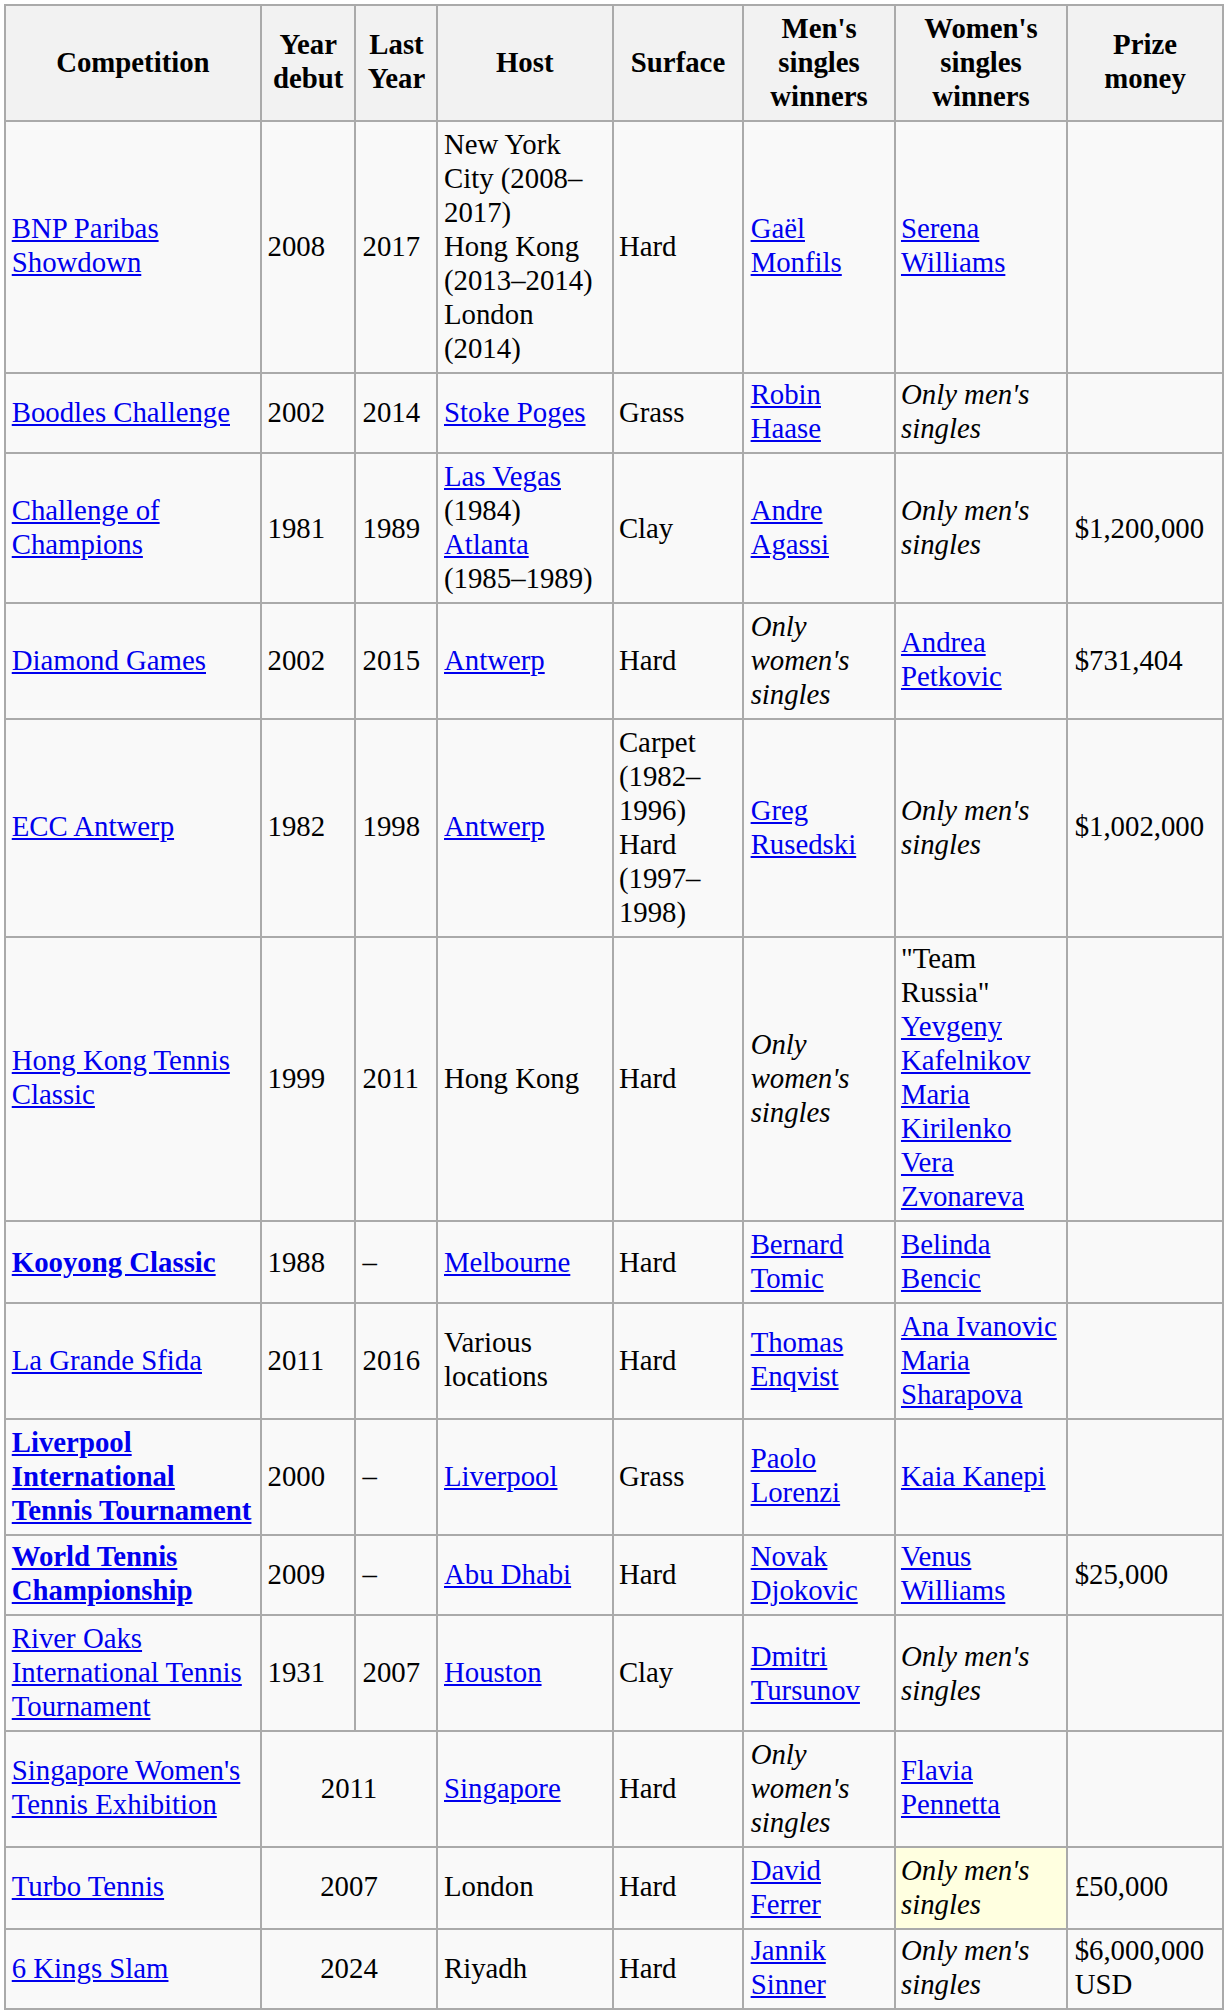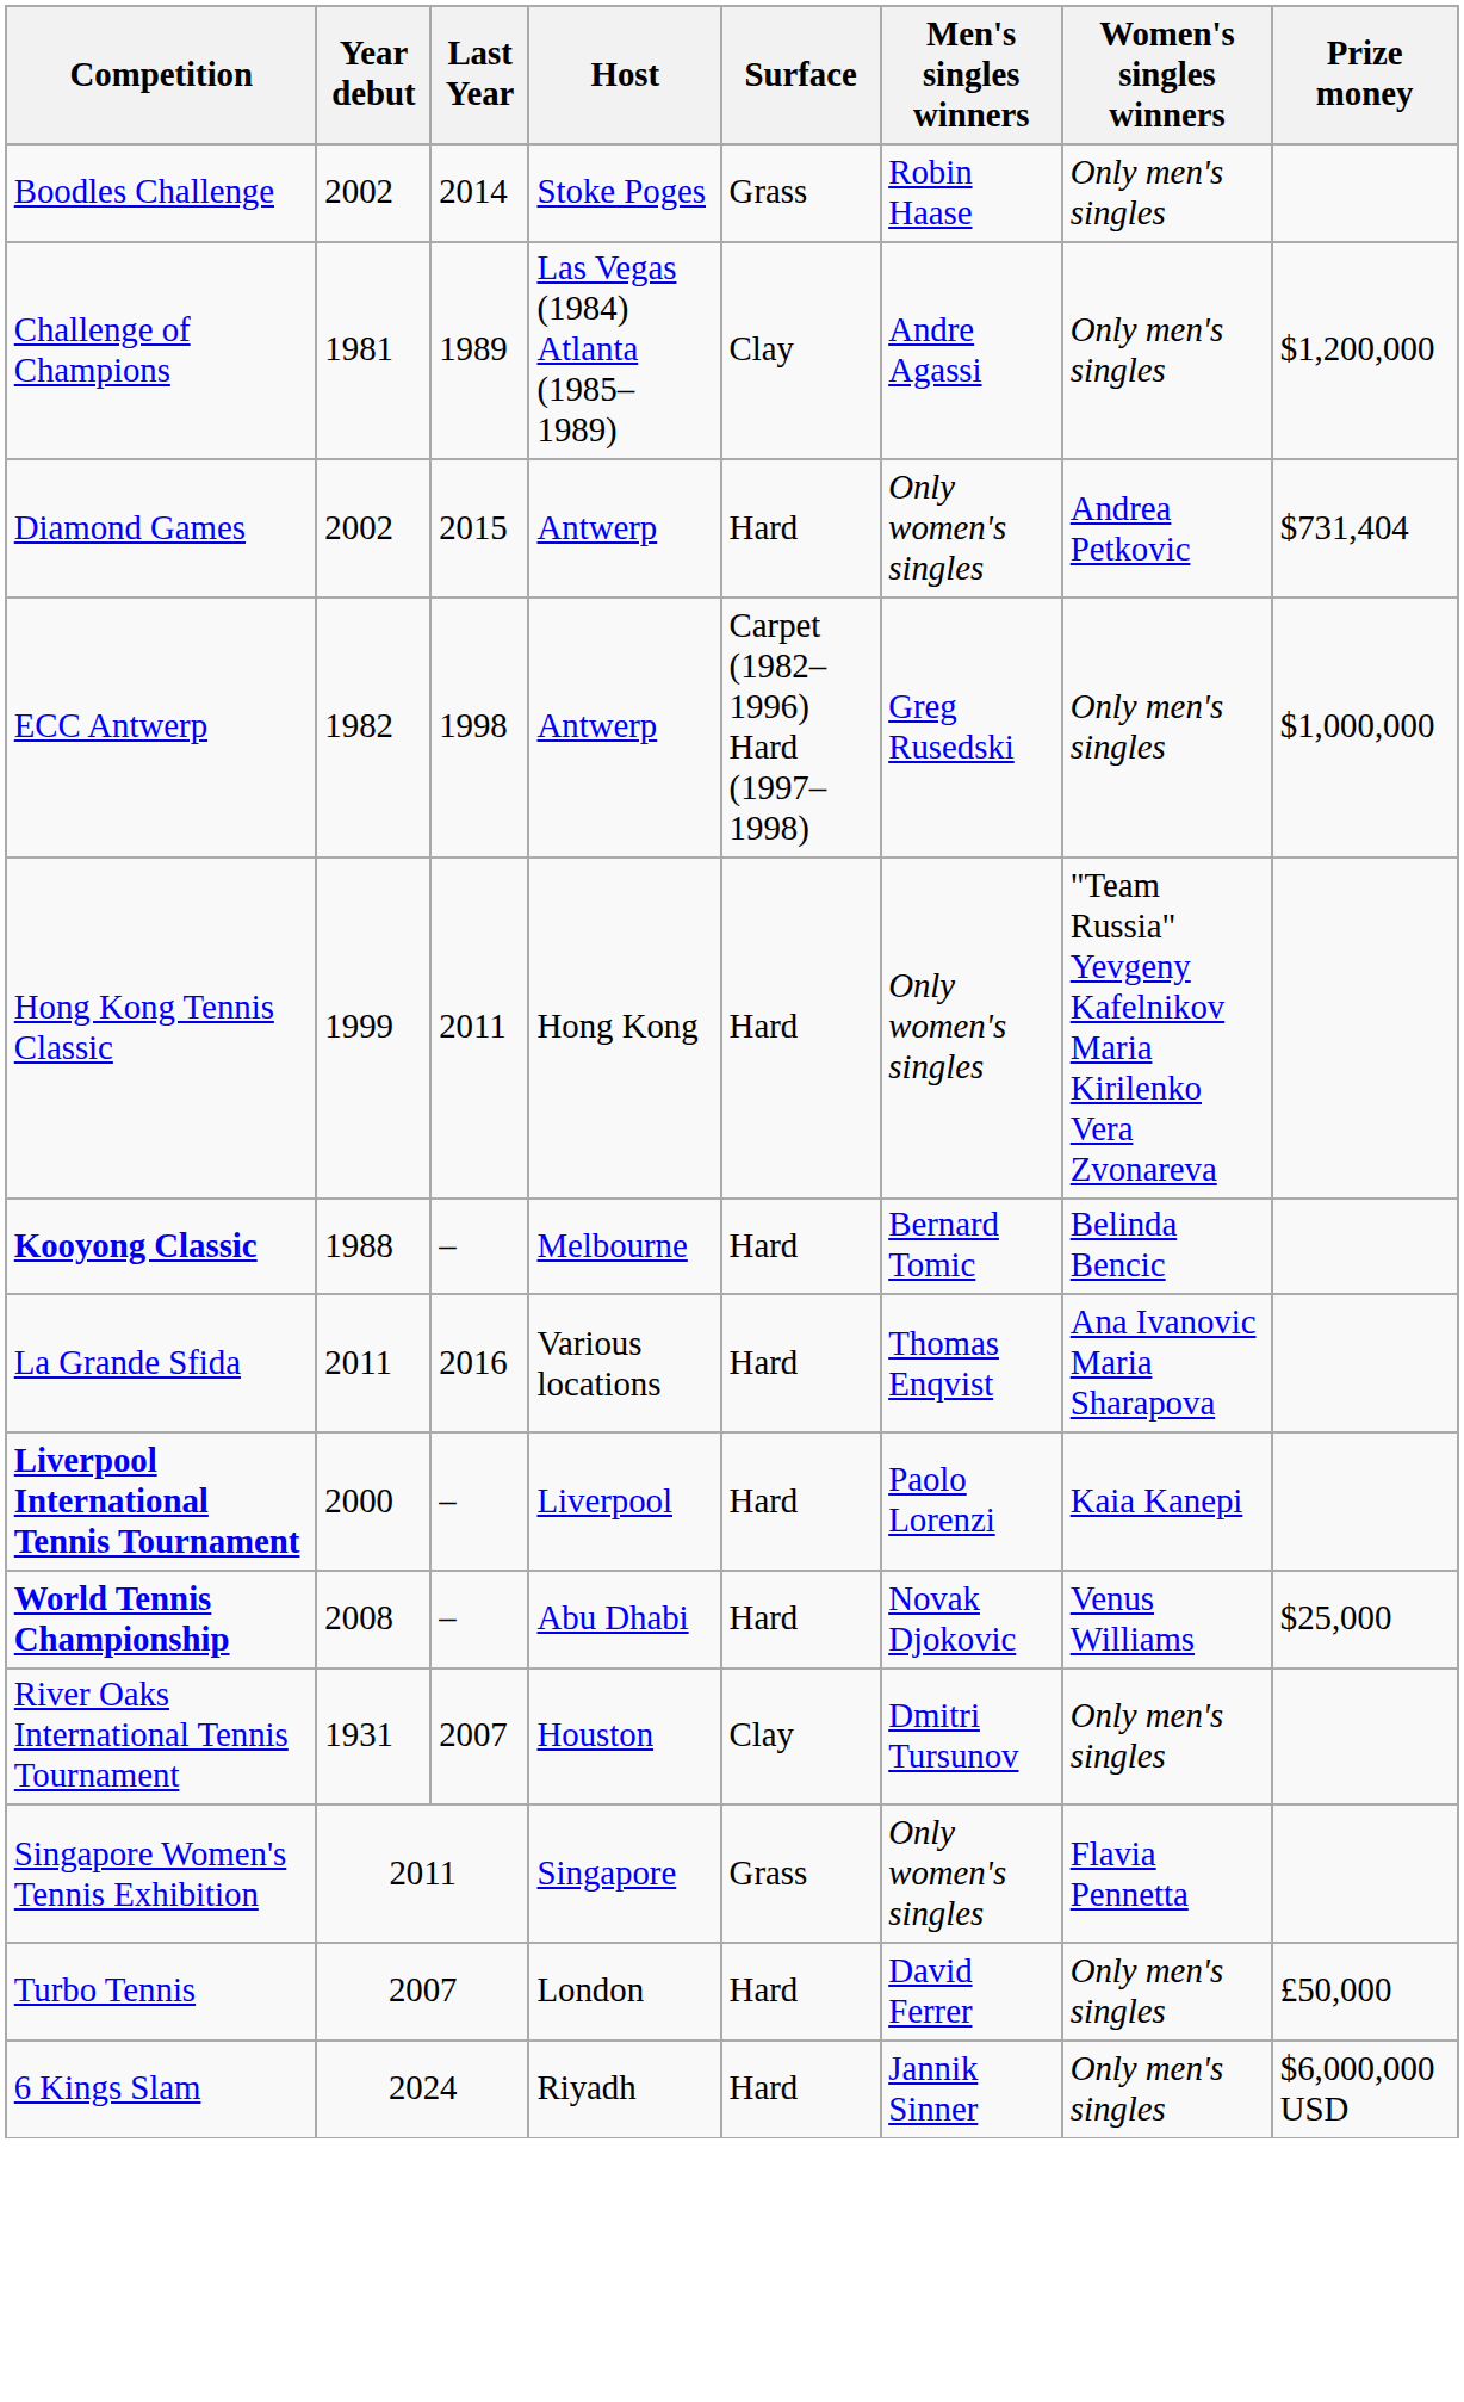- row: BNP Paribas Showdown | 2008 | 2017 | New York City (2008–2017) Hong Kong (2013–2014) London (2014) | Hard | Gaël Monfils | Serena Williams
ECC Antwerp | Prize money: $1,002,000 -> $1,000,000
Liverpool International Tennis Tournament | Surface: Grass -> Hard
World Tennis Championship | Year debut: 2009 -> 2008
Singapore Women's Tennis Exhibition | Surface: Hard -> Grass
Turbo Tennis | Women's singles winners: lightyellow background -> no background
